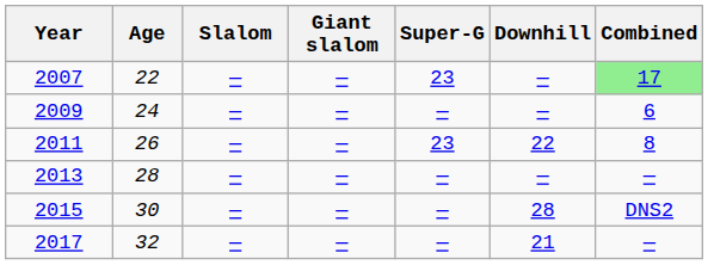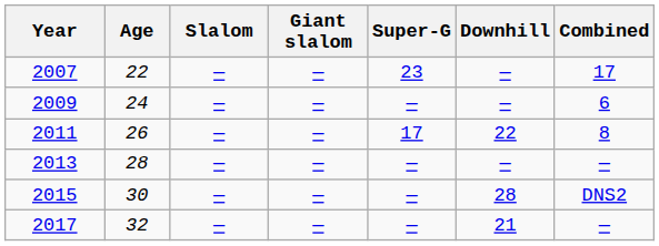2007 | Combined: lightgreen background -> no background
2011 | Super-G: 23 -> 17
